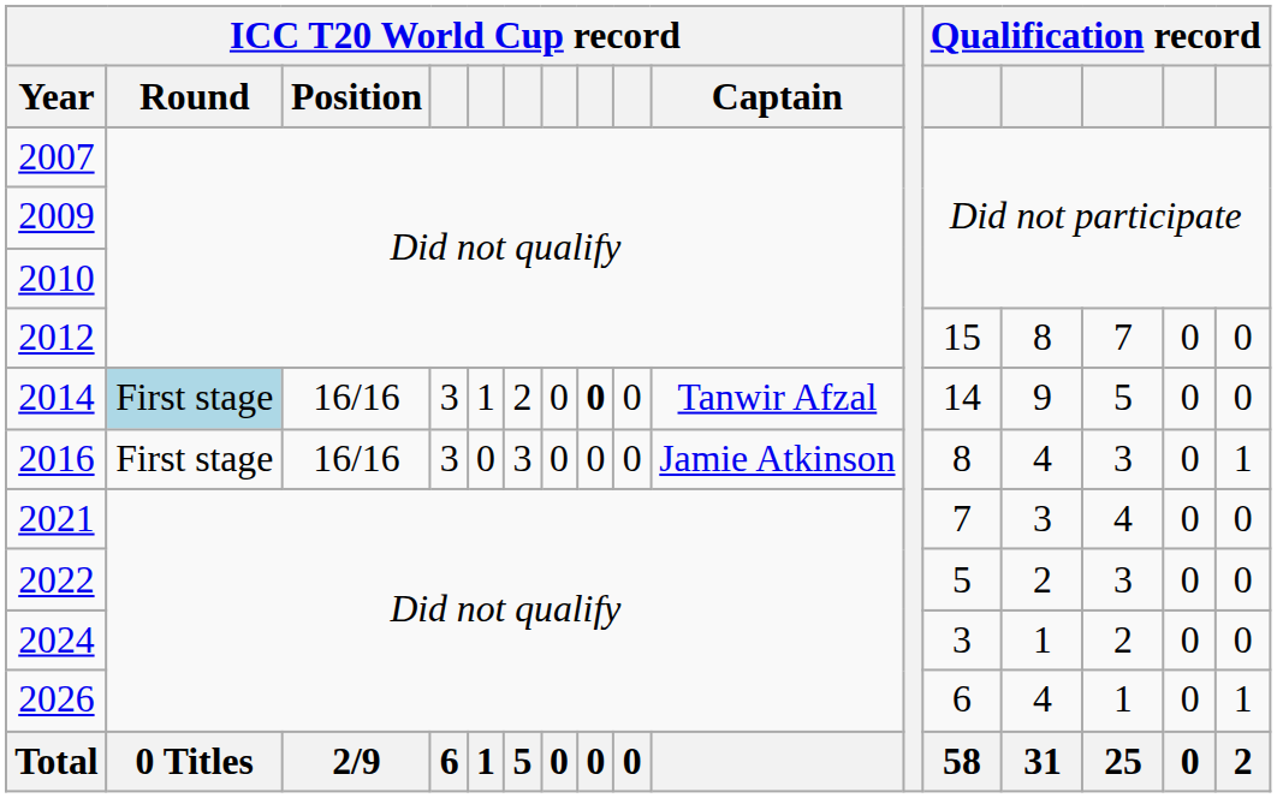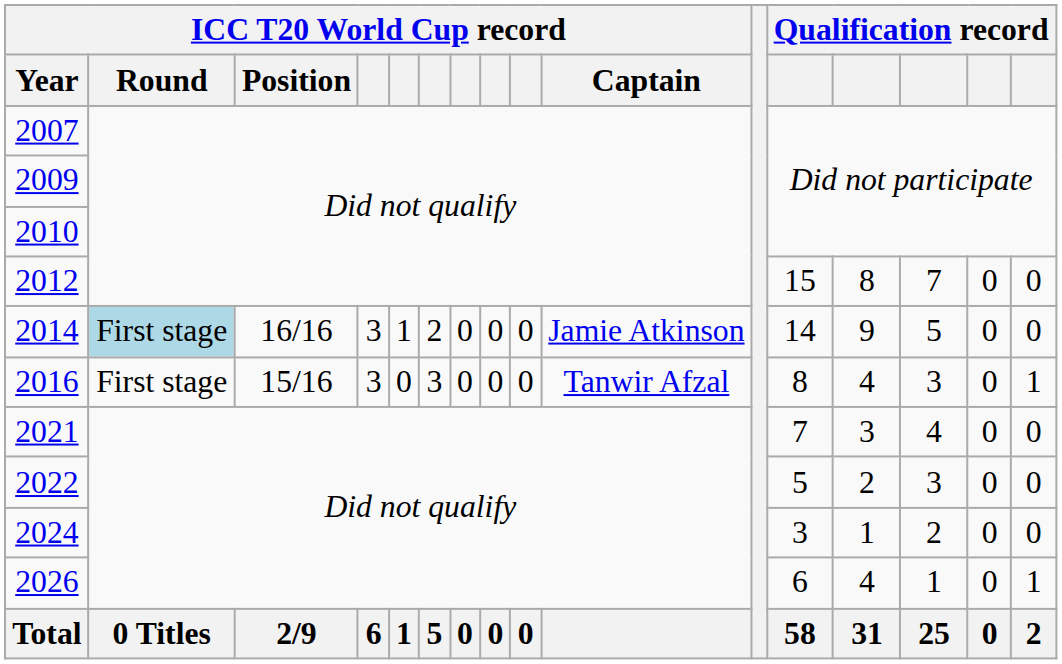2014 | column 8: bold -> normal
2014 | ICC T20 World Cup record / Captain: Tanwir Afzal -> Jamie Atkinson
2016 | ICC T20 World Cup record / Position: 16/16 -> 15/16
2016 | ICC T20 World Cup record / Captain: Jamie Atkinson -> Tanwir Afzal
